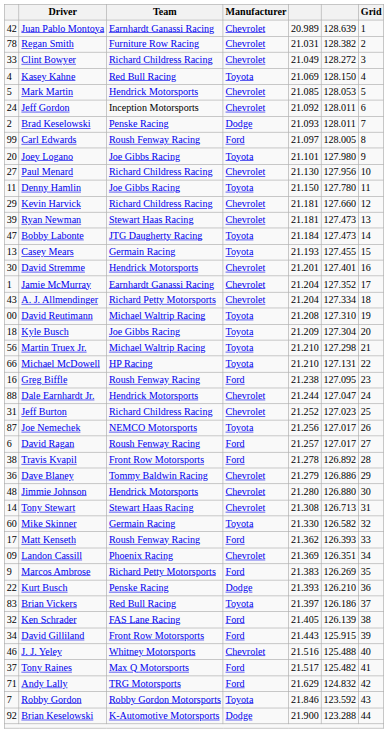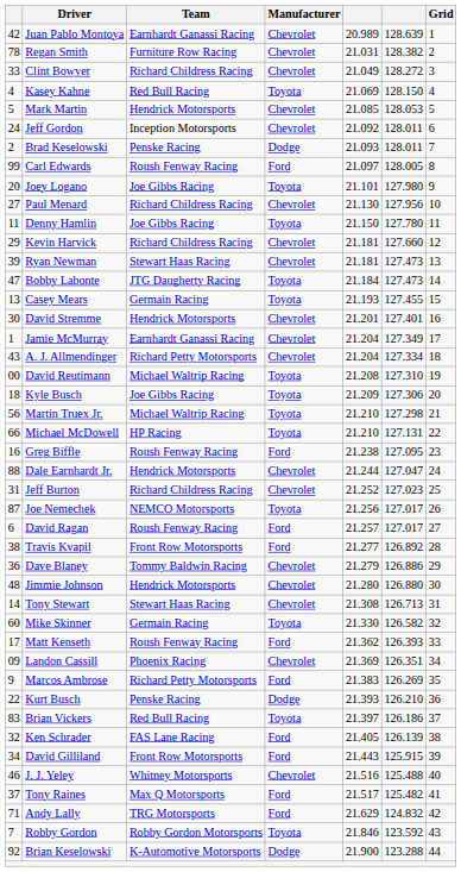Jamie McMurray | column 6: 127.352 -> 127.349
Kyle Busch | column 6: 127.304 -> 127.306
Travis Kvapil | column 5: 21.278 -> 21.277
